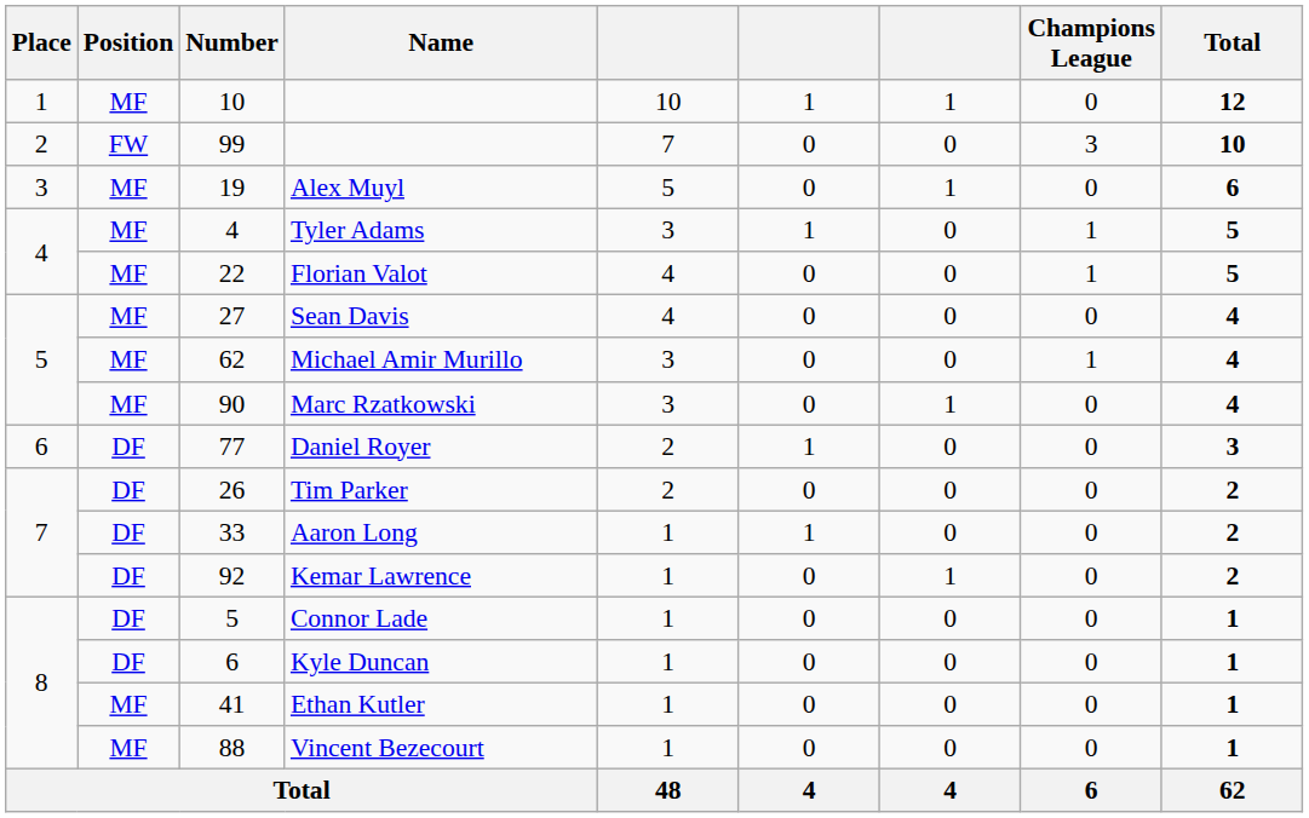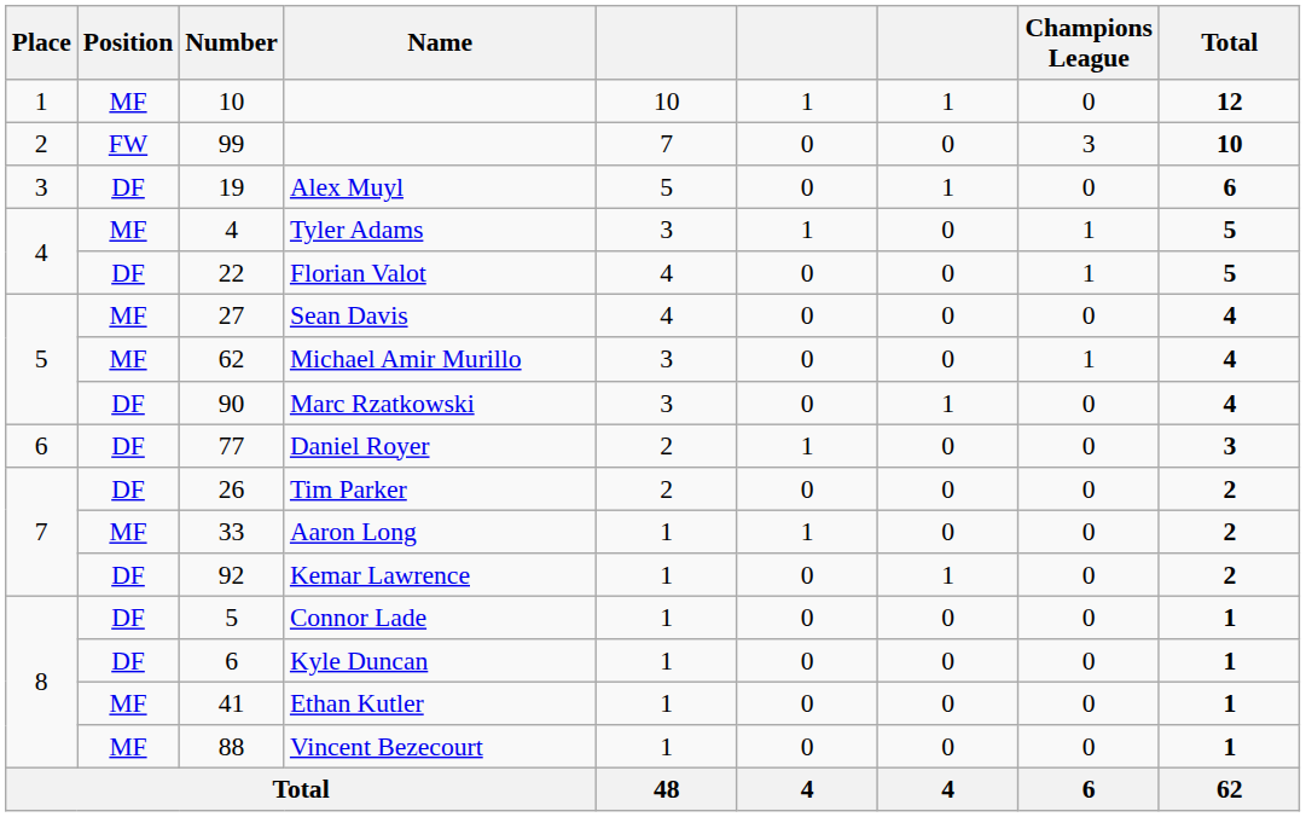Alex Muyl | Position: MF -> DF
Florian Valot | Position: MF -> DF
Marc Rzatkowski | Position: MF -> DF
Aaron Long | Position: DF -> MF
